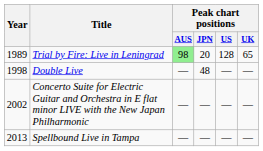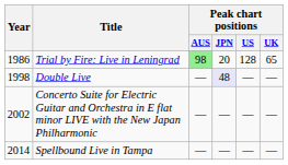Trial by Fire: Live in Leningrad | Year: 1989 -> 1986
Double Live | Peak chart positions / JPN: no background -> lavender background
Spellbound Live in Tampa | Year: 2013 -> 2014
